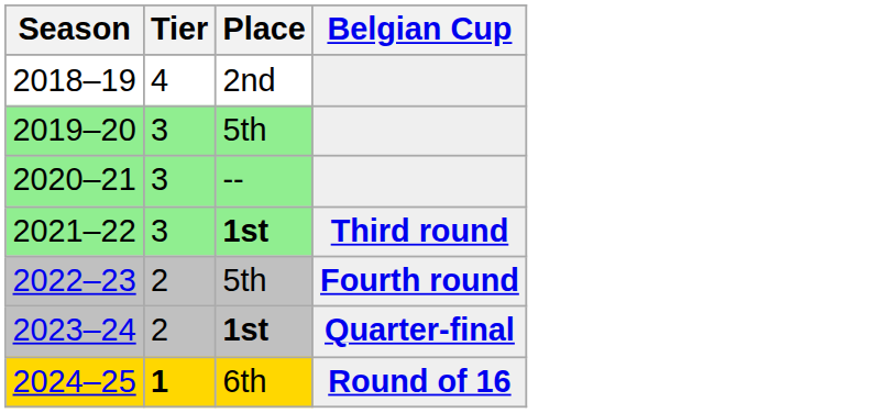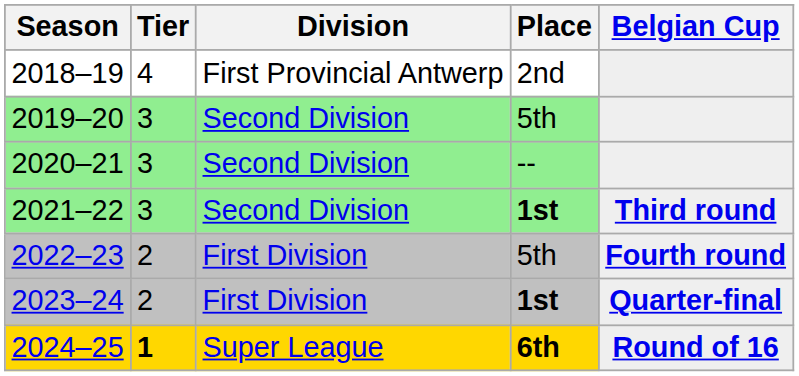+ column: Division | First Provincial Antwerp | Second Division | Second Division | Second Division | First Division | First Division | Super League
2024–25 | Place: normal -> bold
